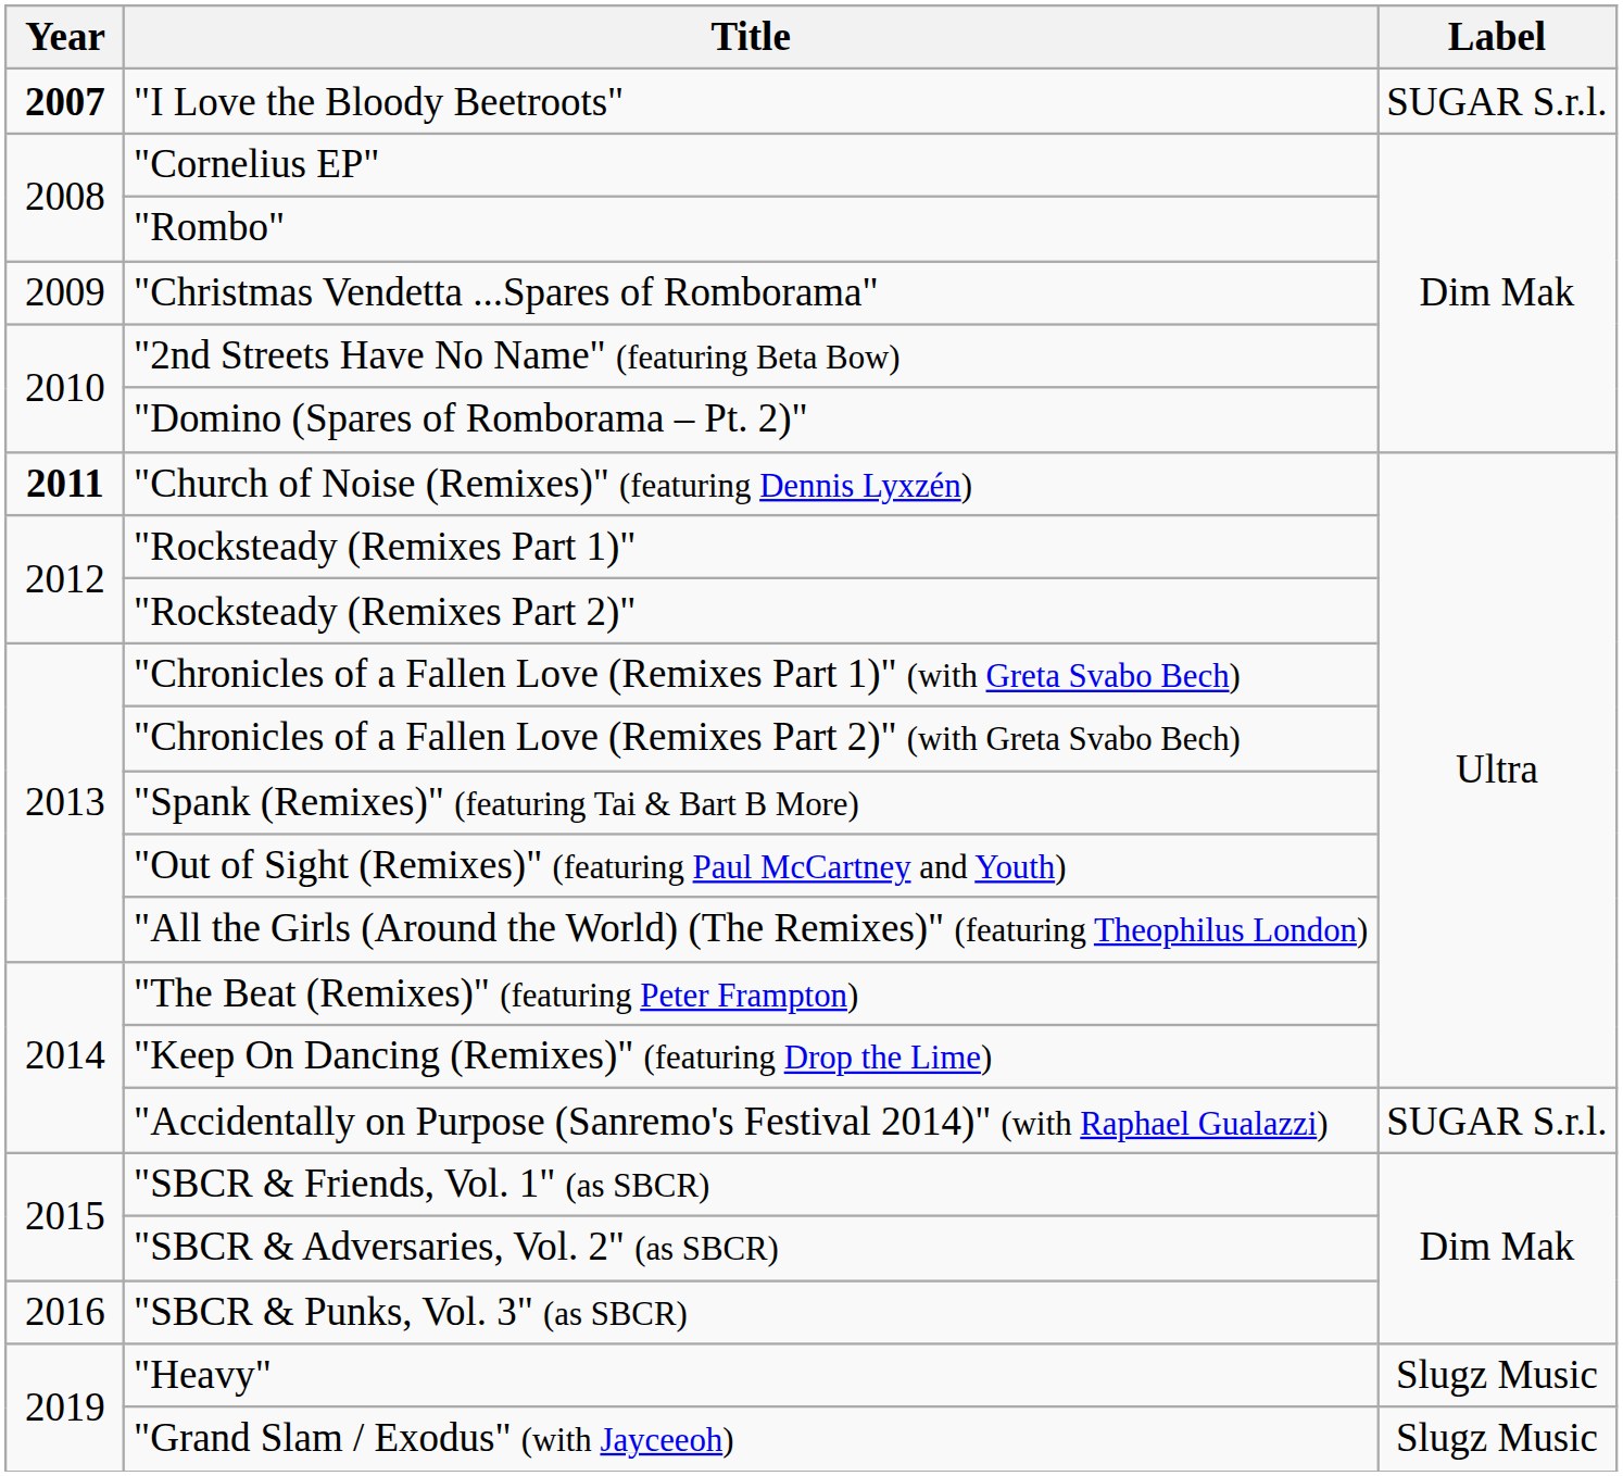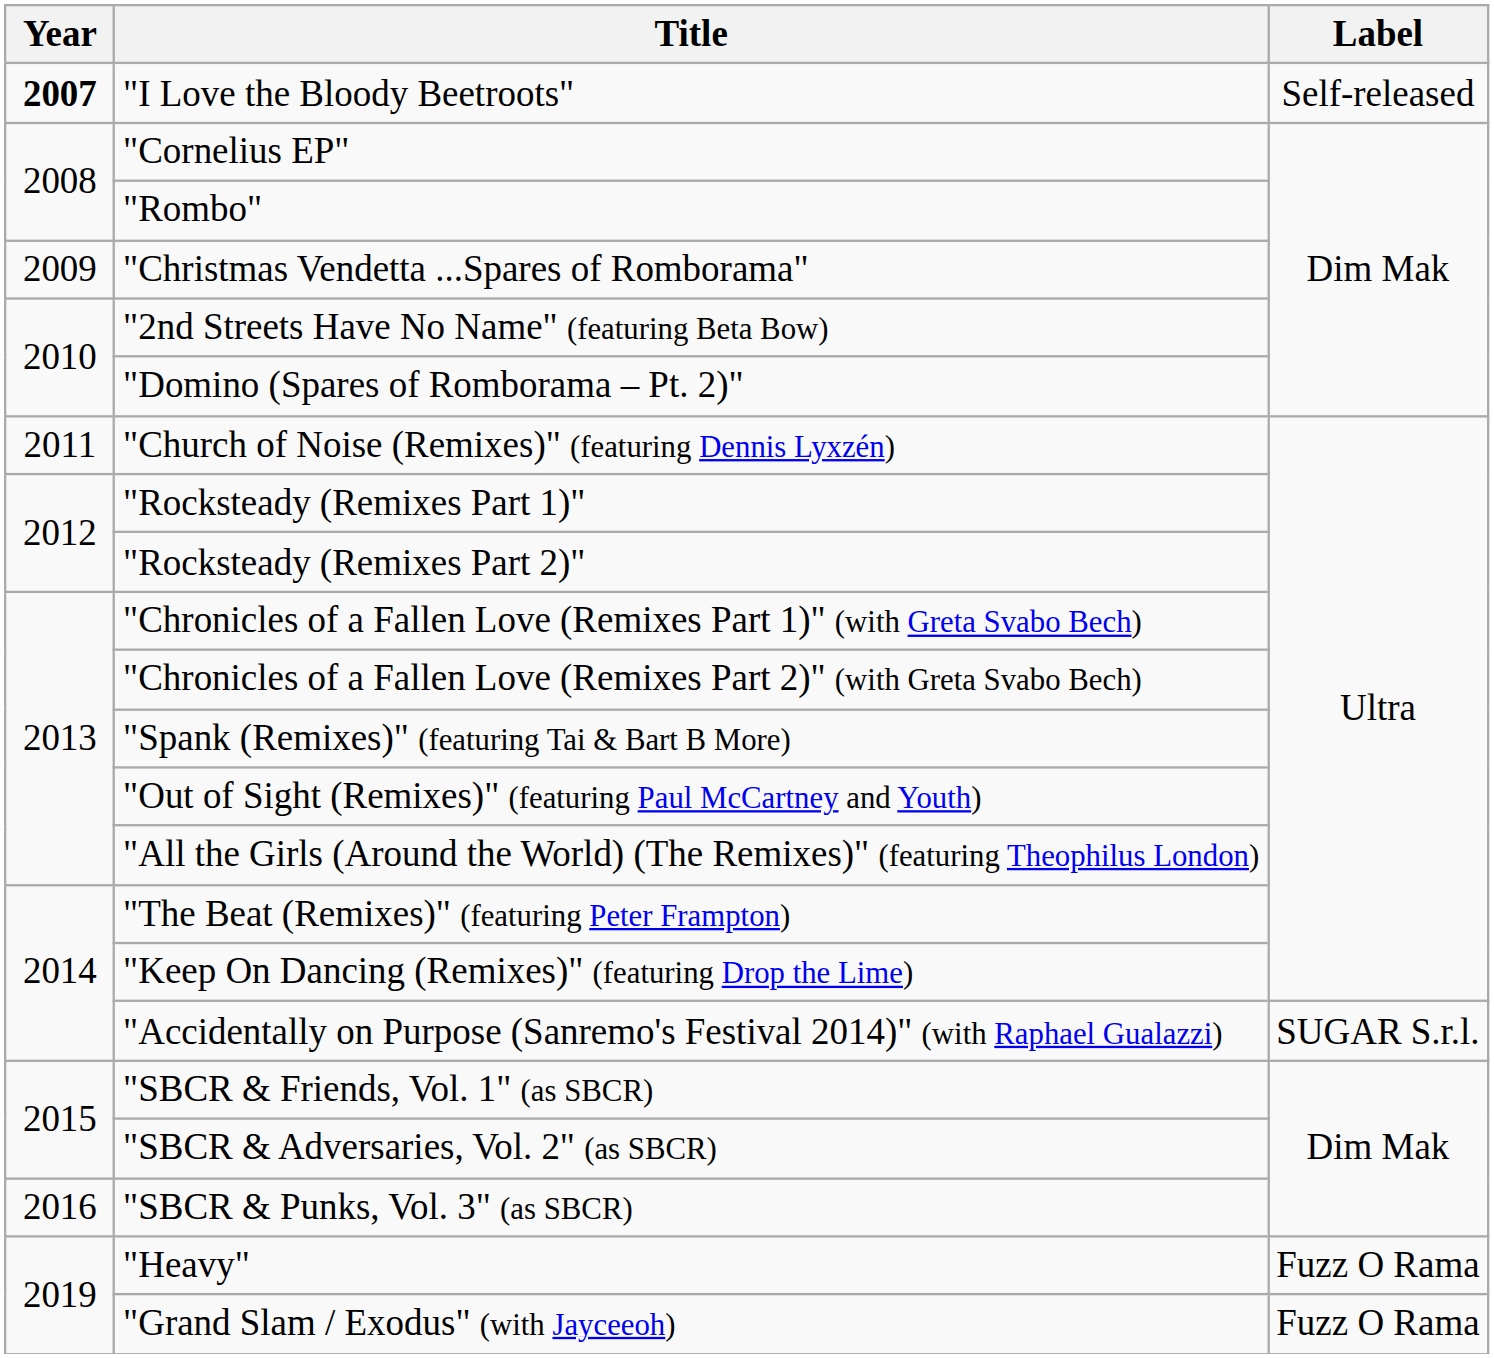"I Love the Bloody Beetroots" | Label: SUGAR S.r.l. -> Self-released
"Church of Noise (Remixes)" (featuring Dennis Lyxzén) | Year: bold -> normal
"Heavy" | Label: Slugz Music -> Fuzz O Rama
"Grand Slam / Exodus" (with Jayceeoh) | Label: Slugz Music -> Fuzz O Rama
